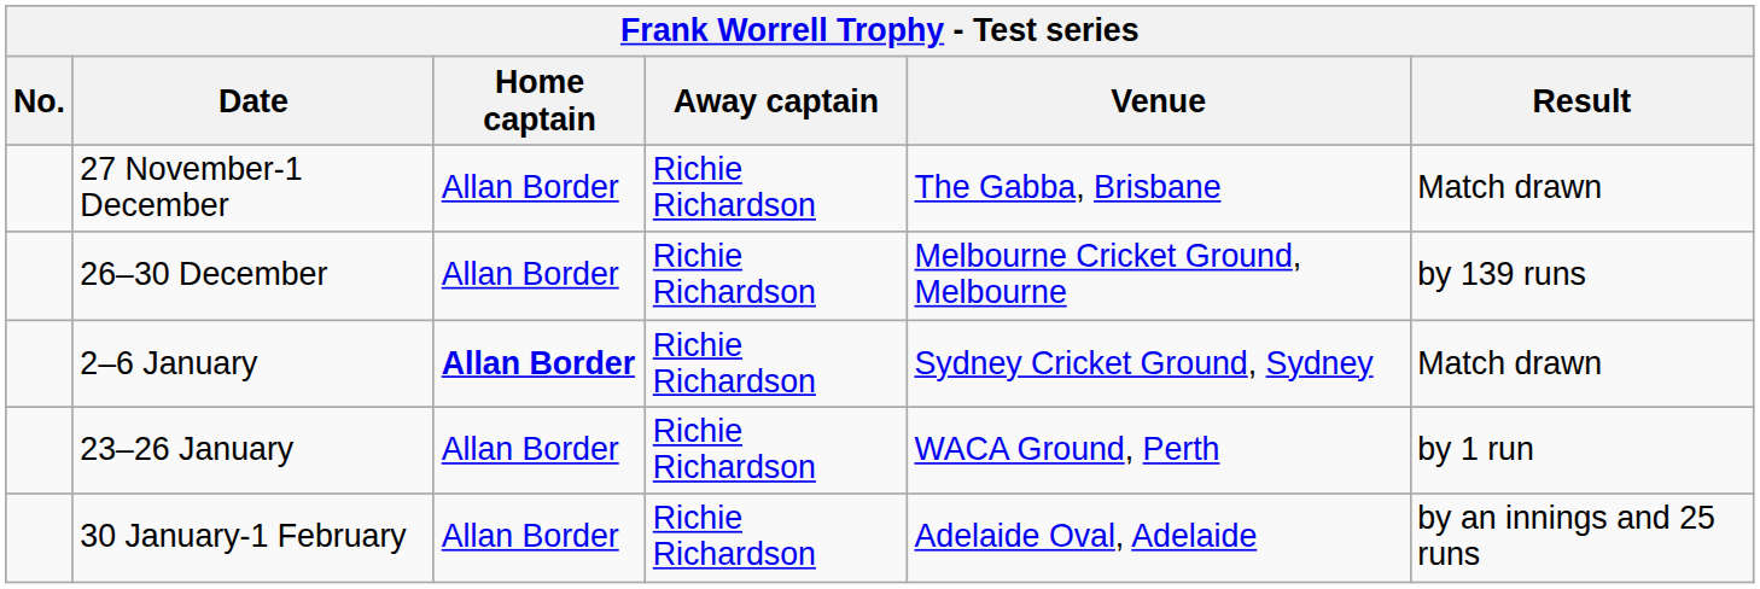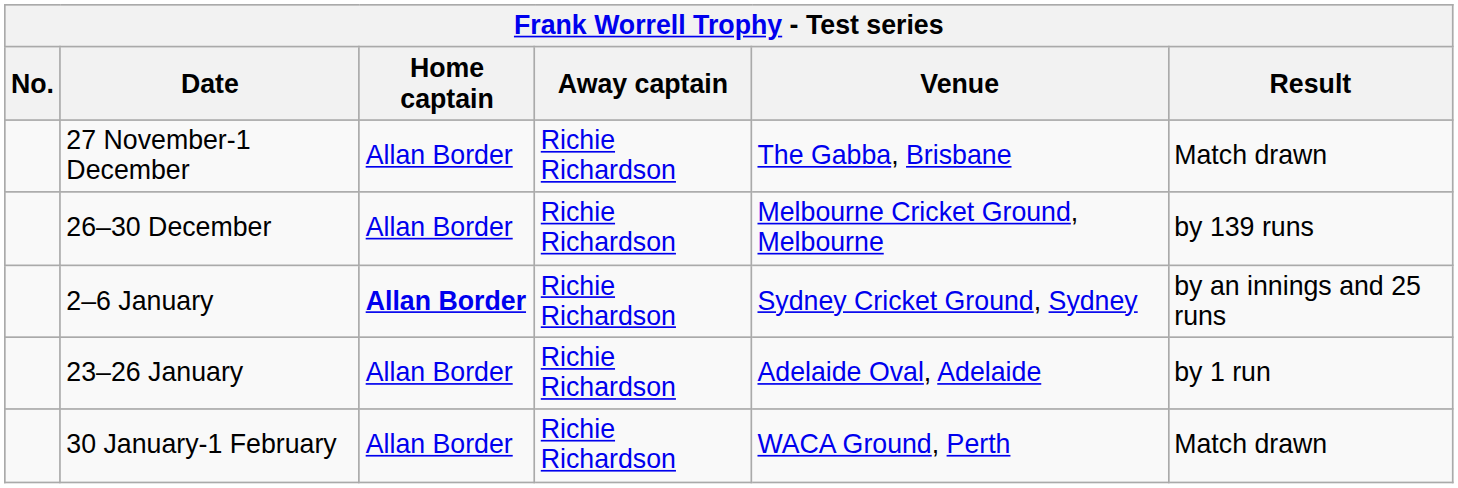2–6 January | Result: Match drawn -> by an innings and 25 runs
23–26 January | Venue: WACA Ground, Perth -> Adelaide Oval, Adelaide
30 January-1 February | Venue: Adelaide Oval, Adelaide -> WACA Ground, Perth
30 January-1 February | Result: by an innings and 25 runs -> Match drawn
